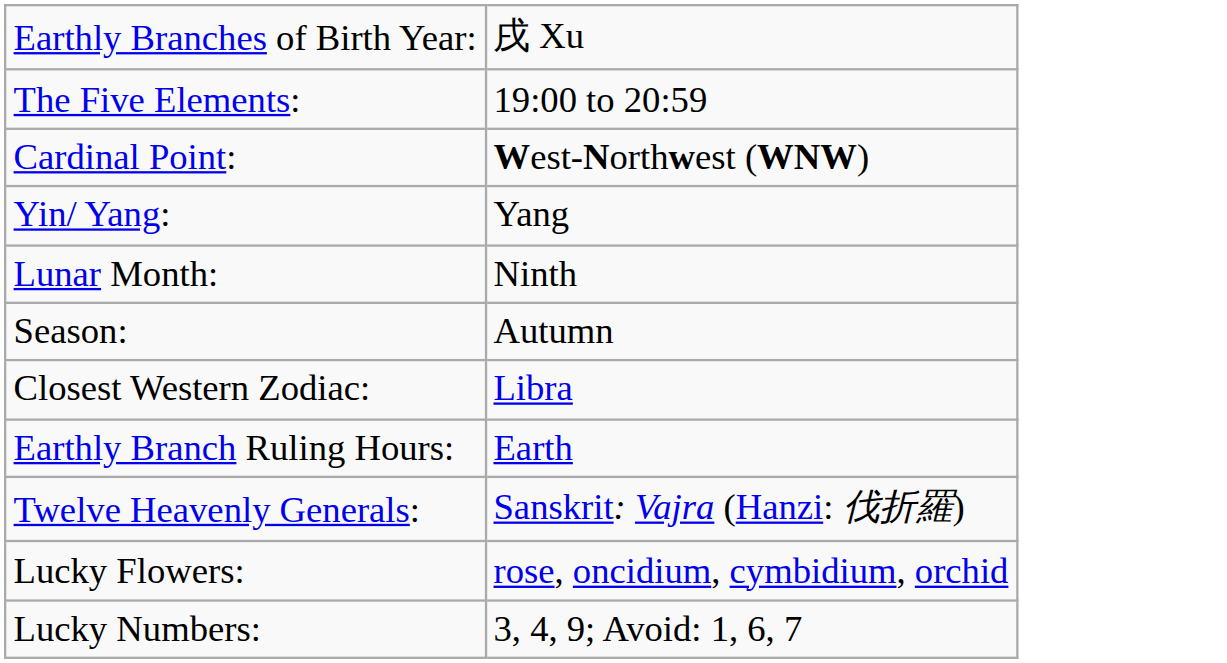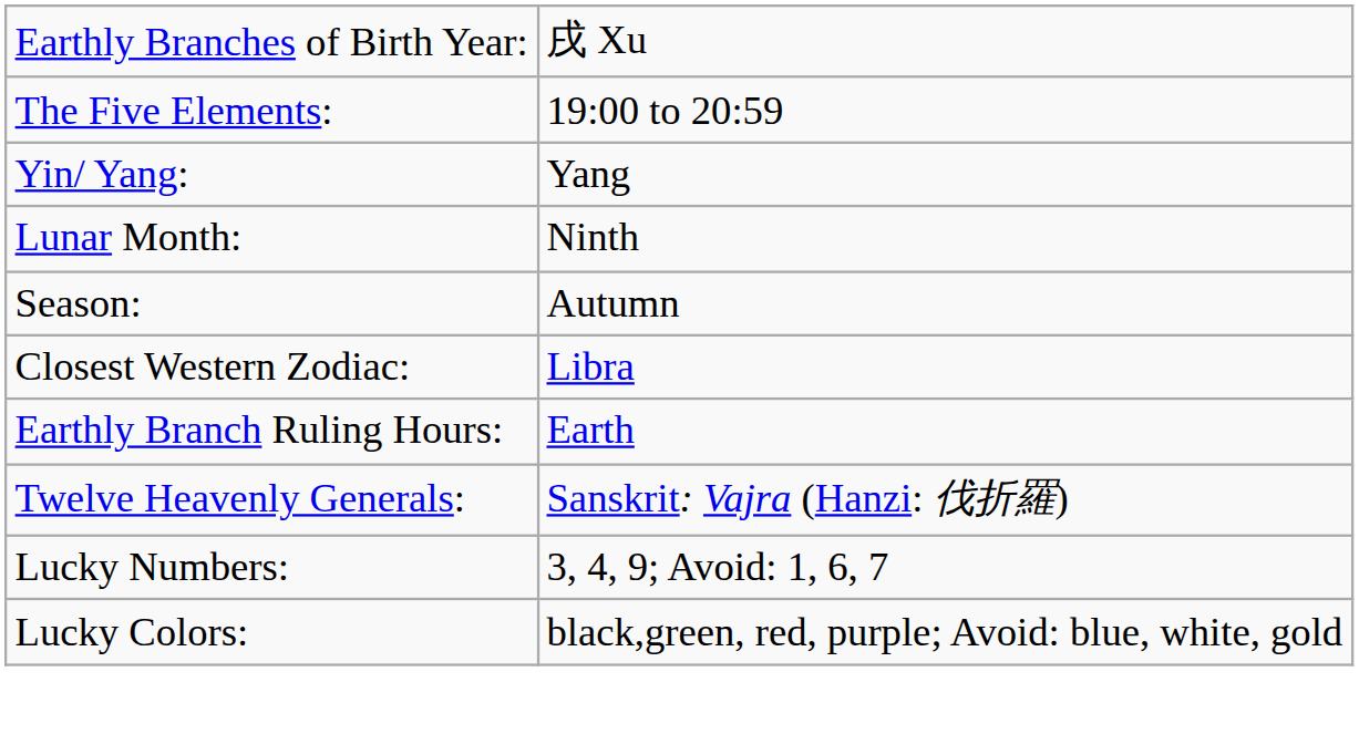- row: Cardinal Point: | West-Northwest (WNW)
- row: Lucky Flowers: | rose, oncidium, cymbidium, orchid
+ row: Lucky Colors: | black,green, red, purple; Avoid: blue, white, gold
